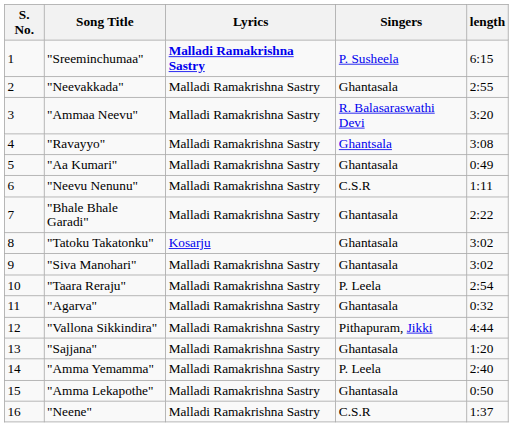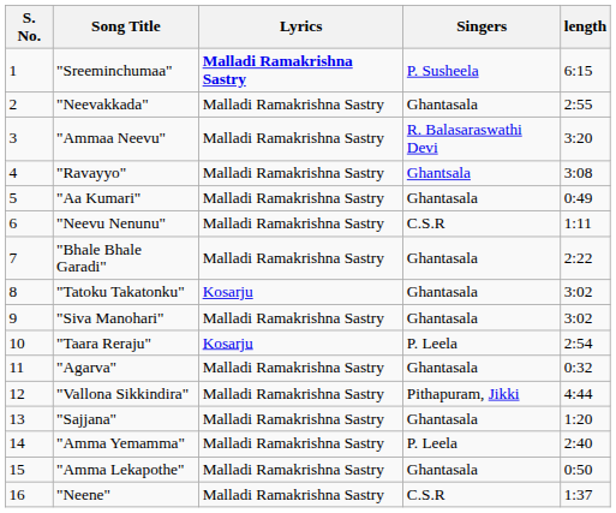"Taara Reraju" | Lyrics: Malladi Ramakrishna Sastry -> Kosarju
